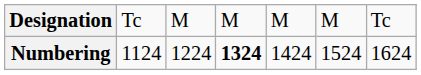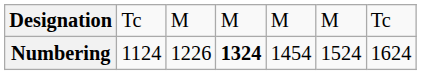Numbering | column 3: 1224 -> 1226
Numbering | column 5: 1424 -> 1454
